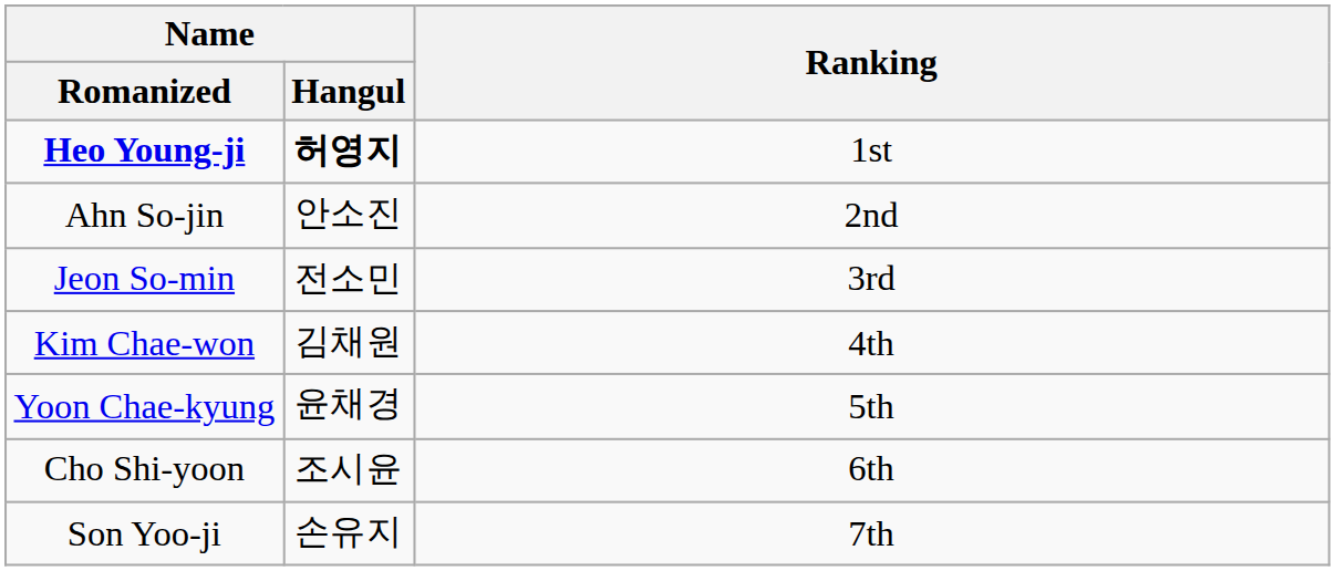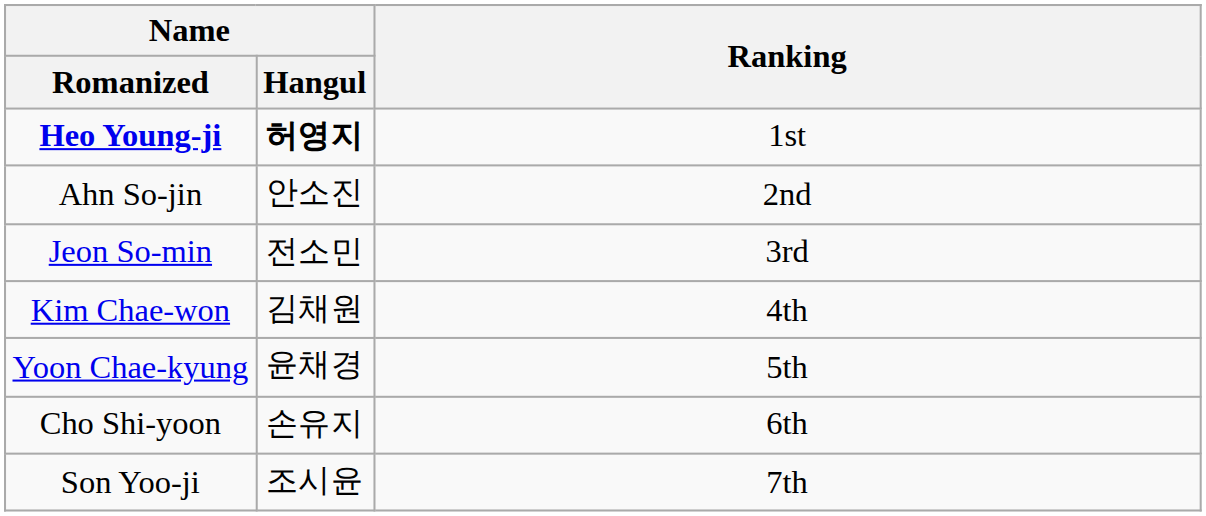Cho Shi-yoon | Name / Hangul: 조시윤 -> 손유지
Son Yoo-ji | Name / Hangul: 손유지 -> 조시윤
